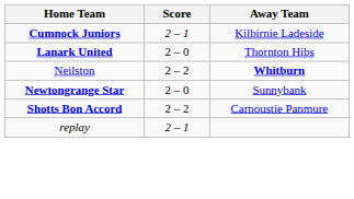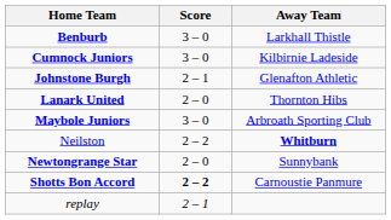+ row: Benburb | 3 – 0 | Larkhall Thistle
Cumnock Juniors | Score: 2 – 1 -> 3 – 0
+ row: Johnstone Burgh | 2 – 1 | Glenafton Athletic
+ row: Maybole Juniors | 3 – 0 | Arbroath Sporting Club
Shotts Bon Accord | Score: normal -> bold
